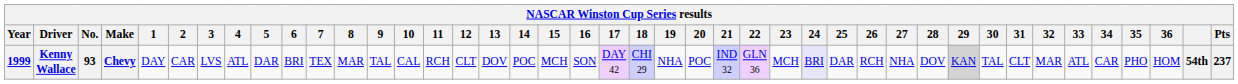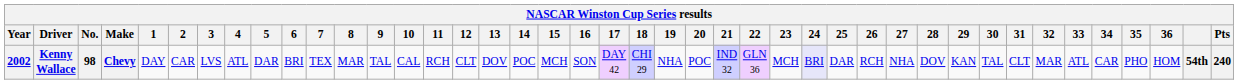Kenny Wallace | Year: 1999 -> 2002
Kenny Wallace | No.: 93 -> 98
Kenny Wallace | 29: lightgrey background -> no background
Kenny Wallace | Pts: 237 -> 240
